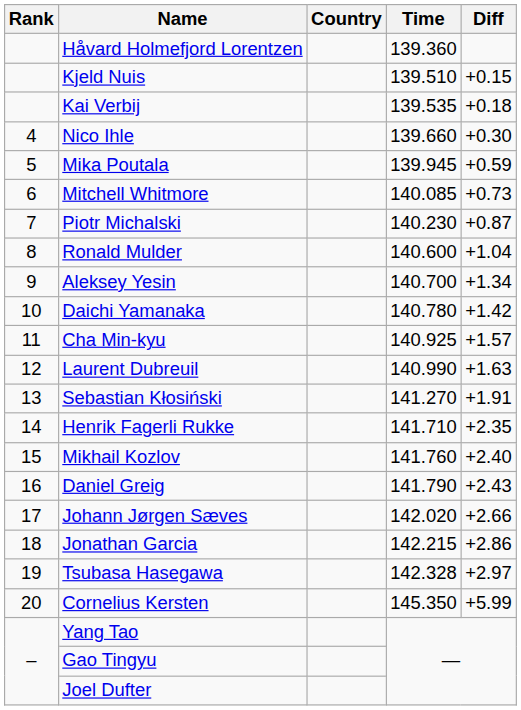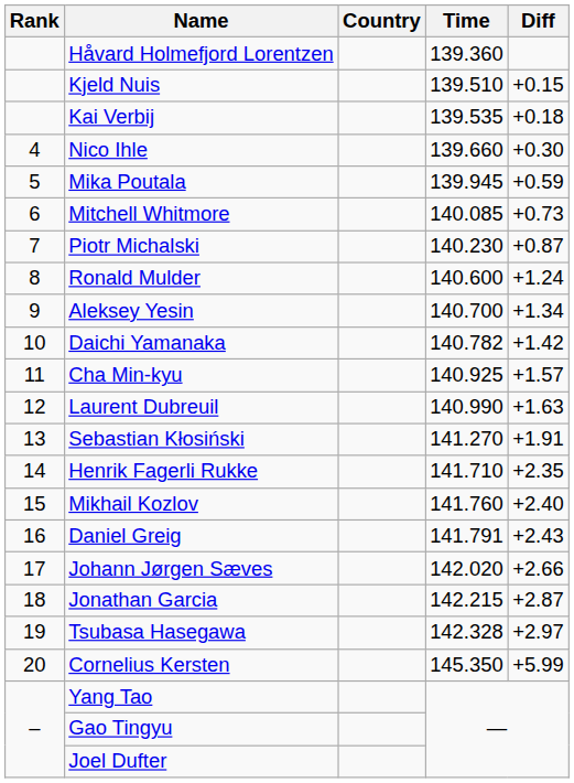Ronald Mulder | Diff: +1.04 -> +1.24
Daichi Yamanaka | Time: 140.780 -> 140.782
Daniel Greig | Time: 141.790 -> 141.791
Jonathan Garcia | Diff: +2.86 -> +2.87
